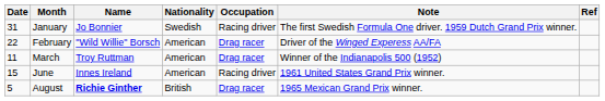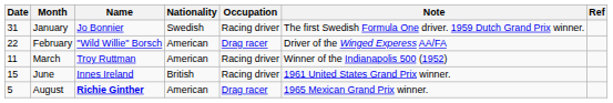March | Occupation: Drag racer -> Racing driver
June | Nationality: American -> British
August | Nationality: British -> American
